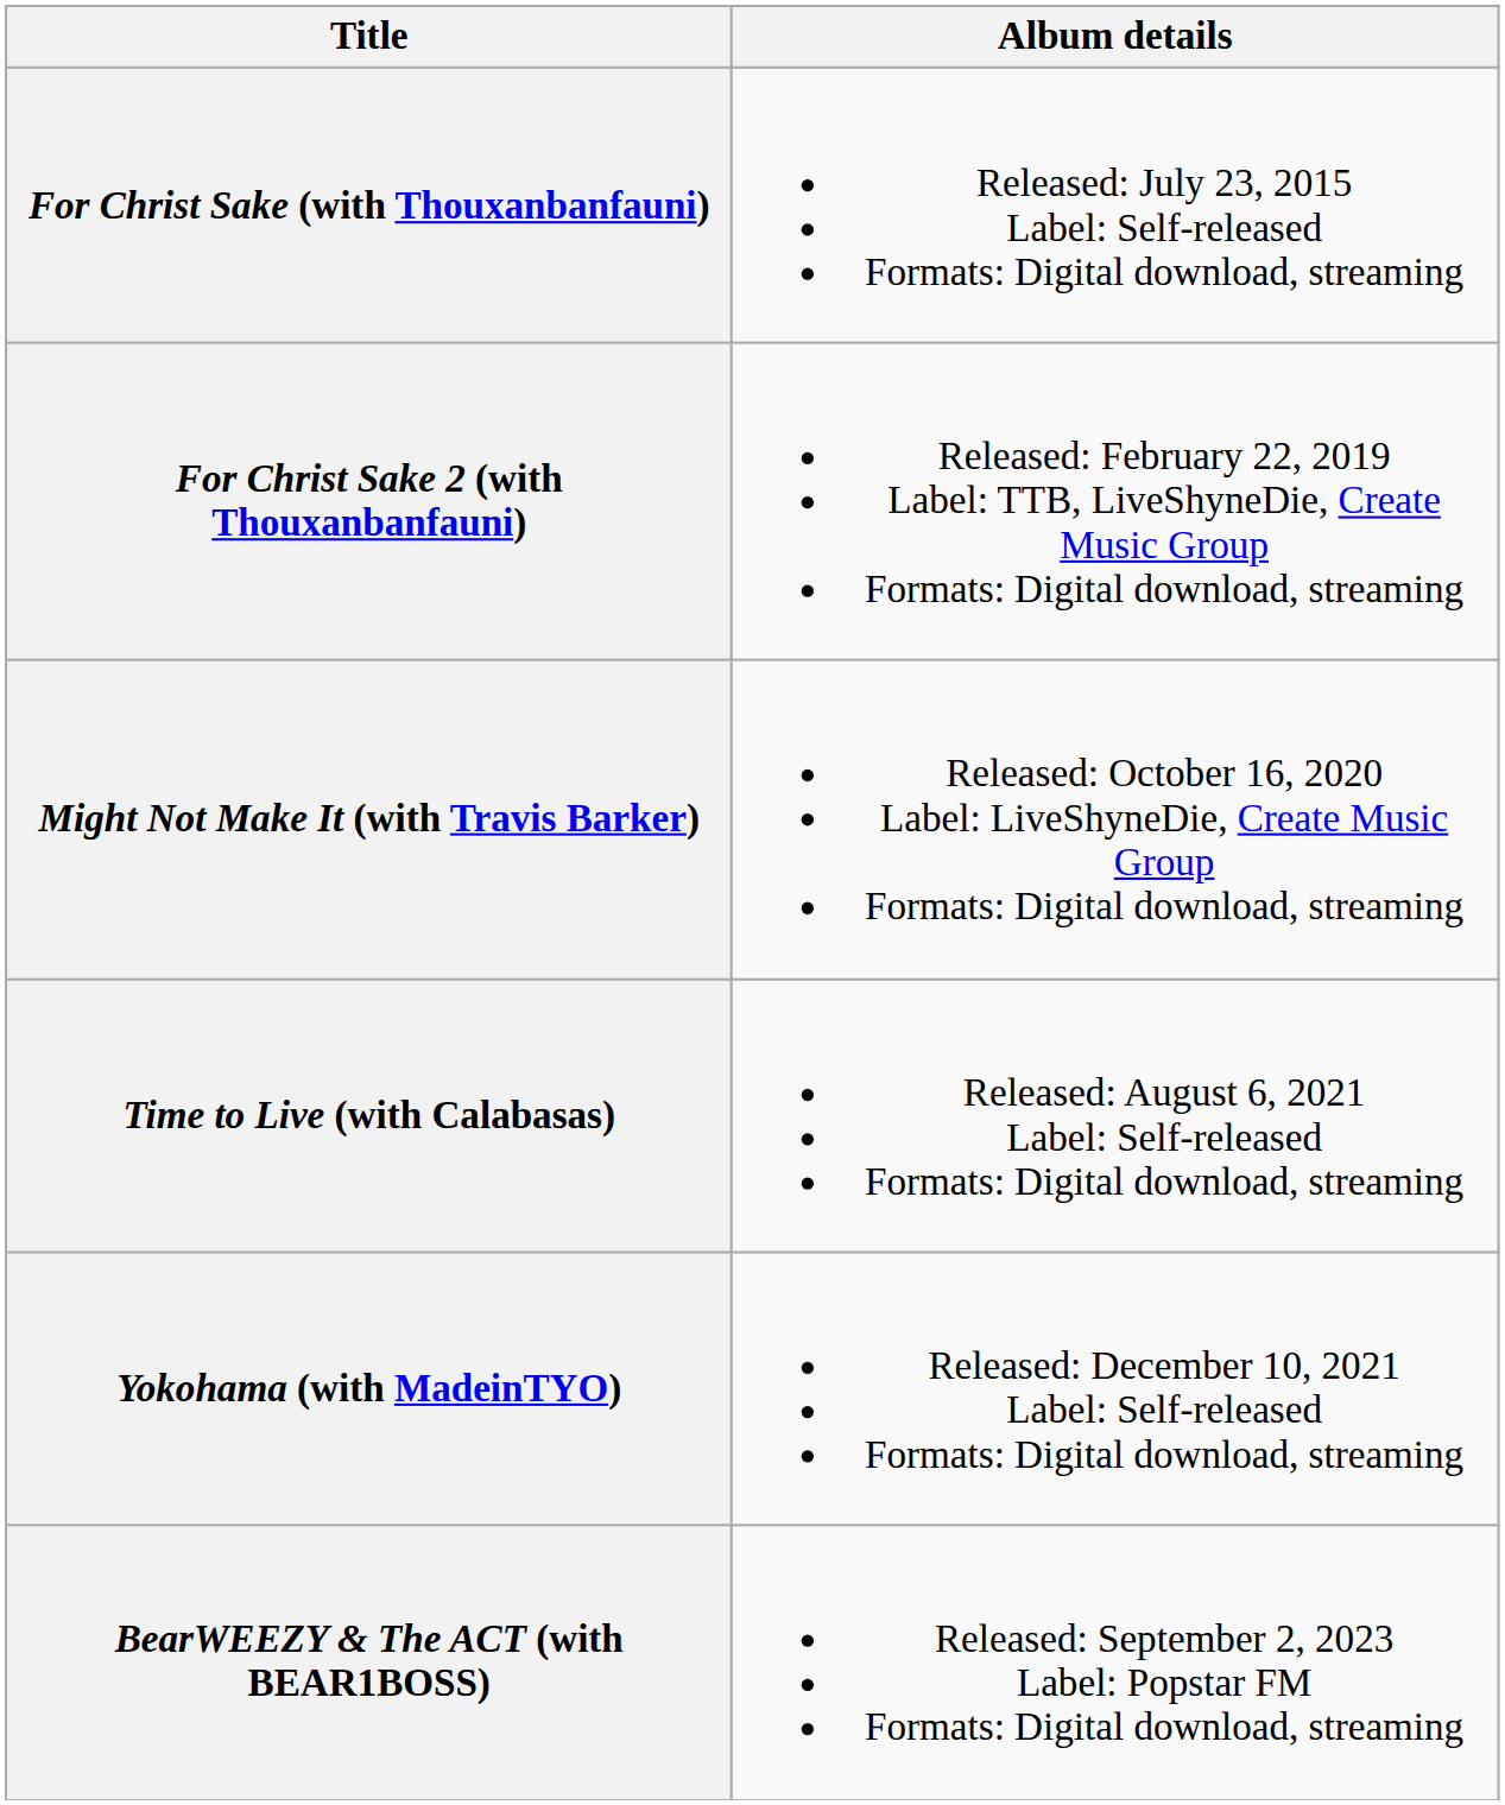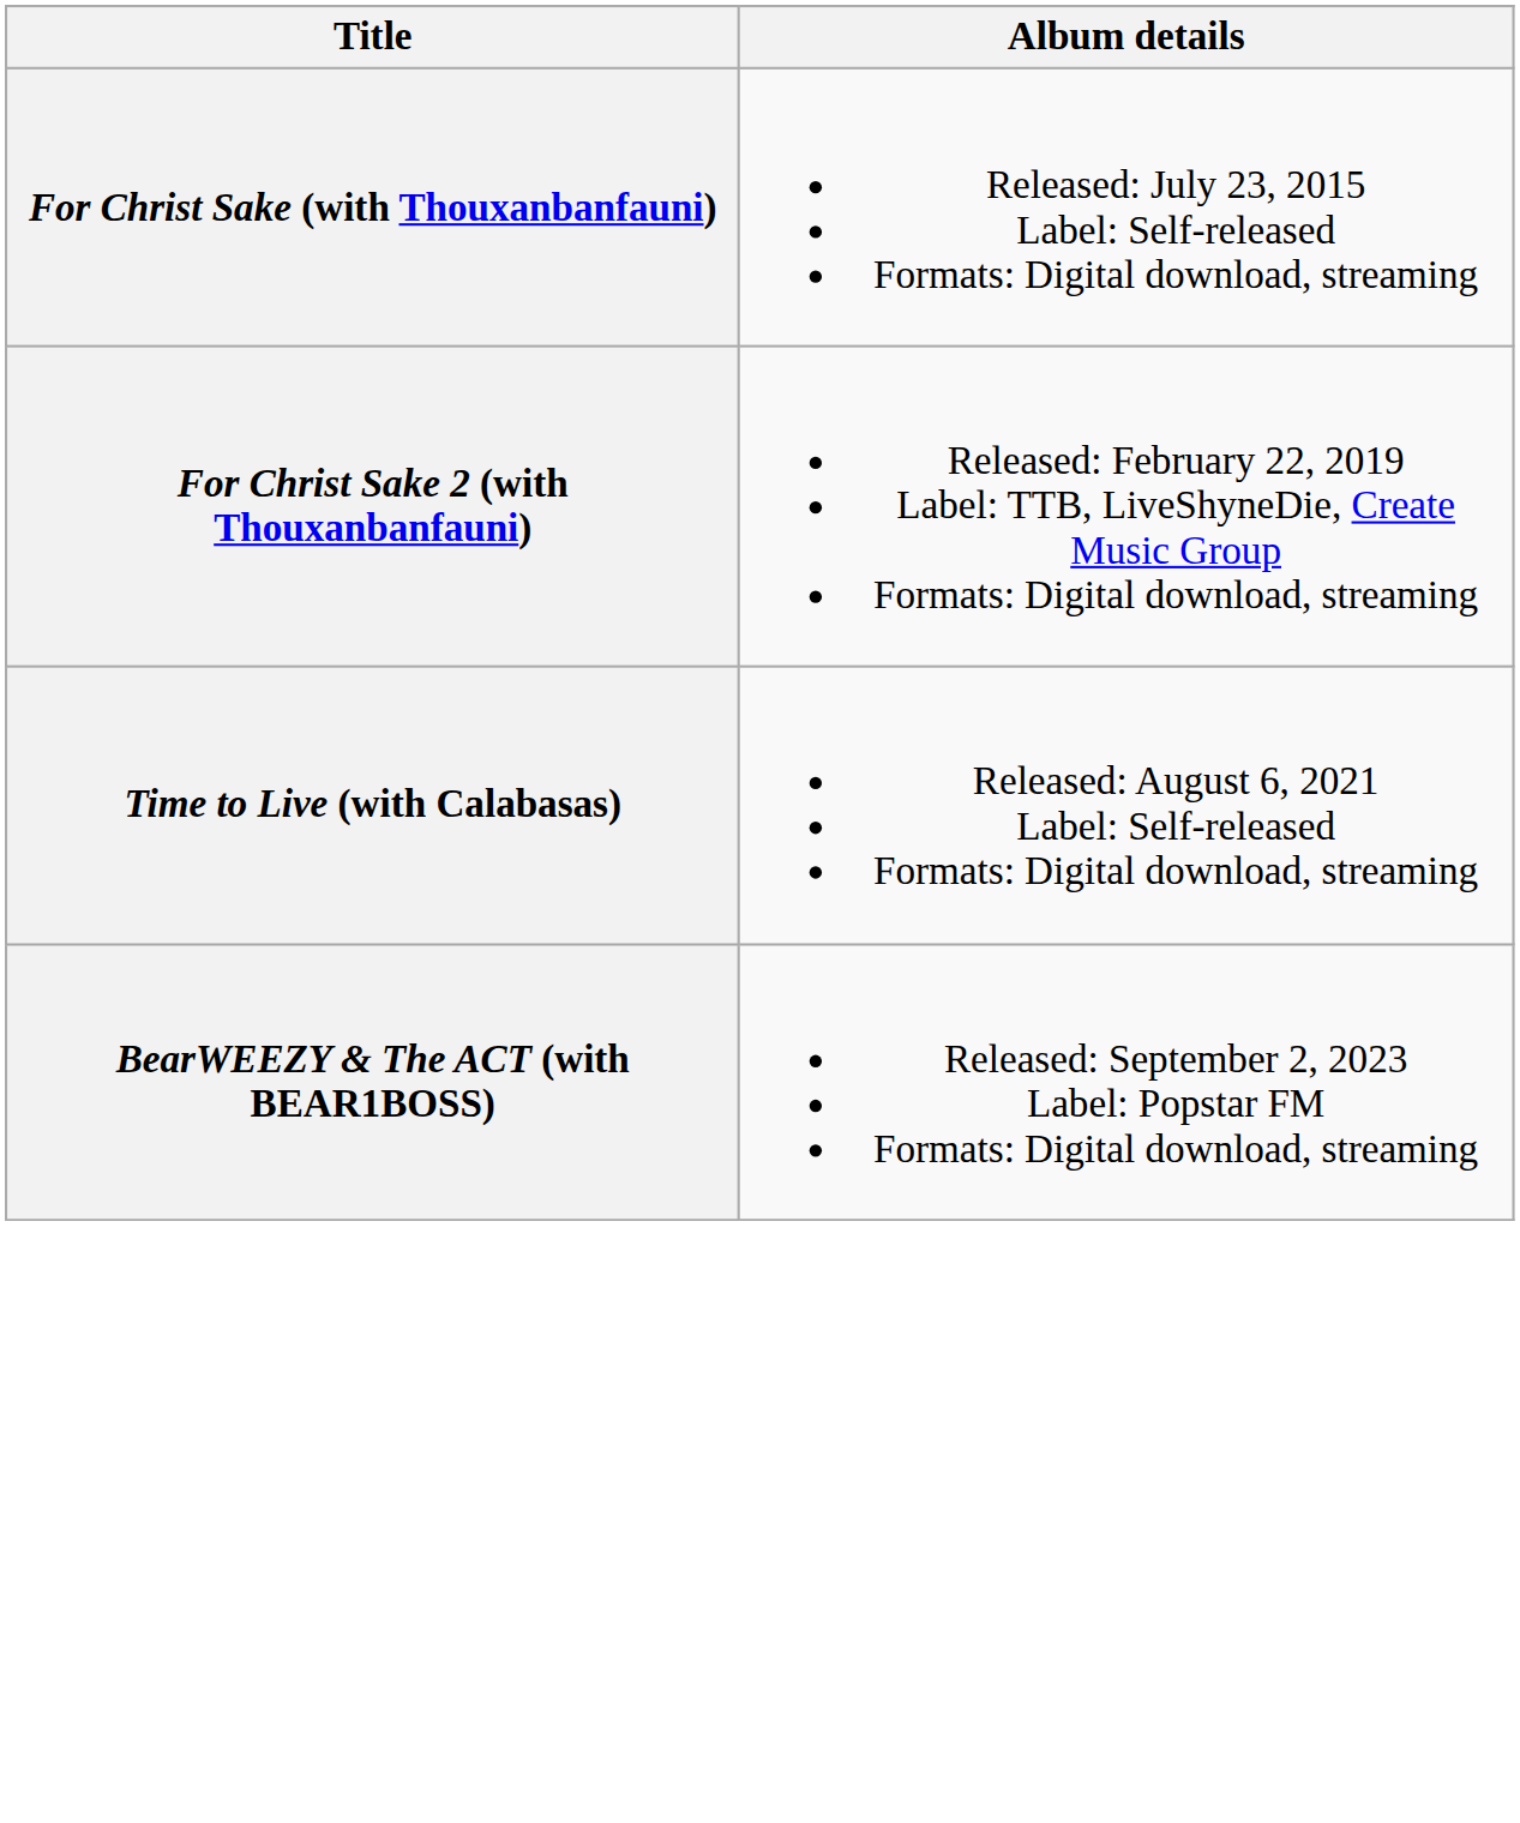- row: Might Not Make It (with Travis Barker) | Released: October 16, 2020 Label: LiveShyneDie, Create Music Group Formats: Digital download, streaming
- row: Yokohama (with MadeinTYO) | Released: December 10, 2021 Label: Self-released Formats: Digital download, streaming
